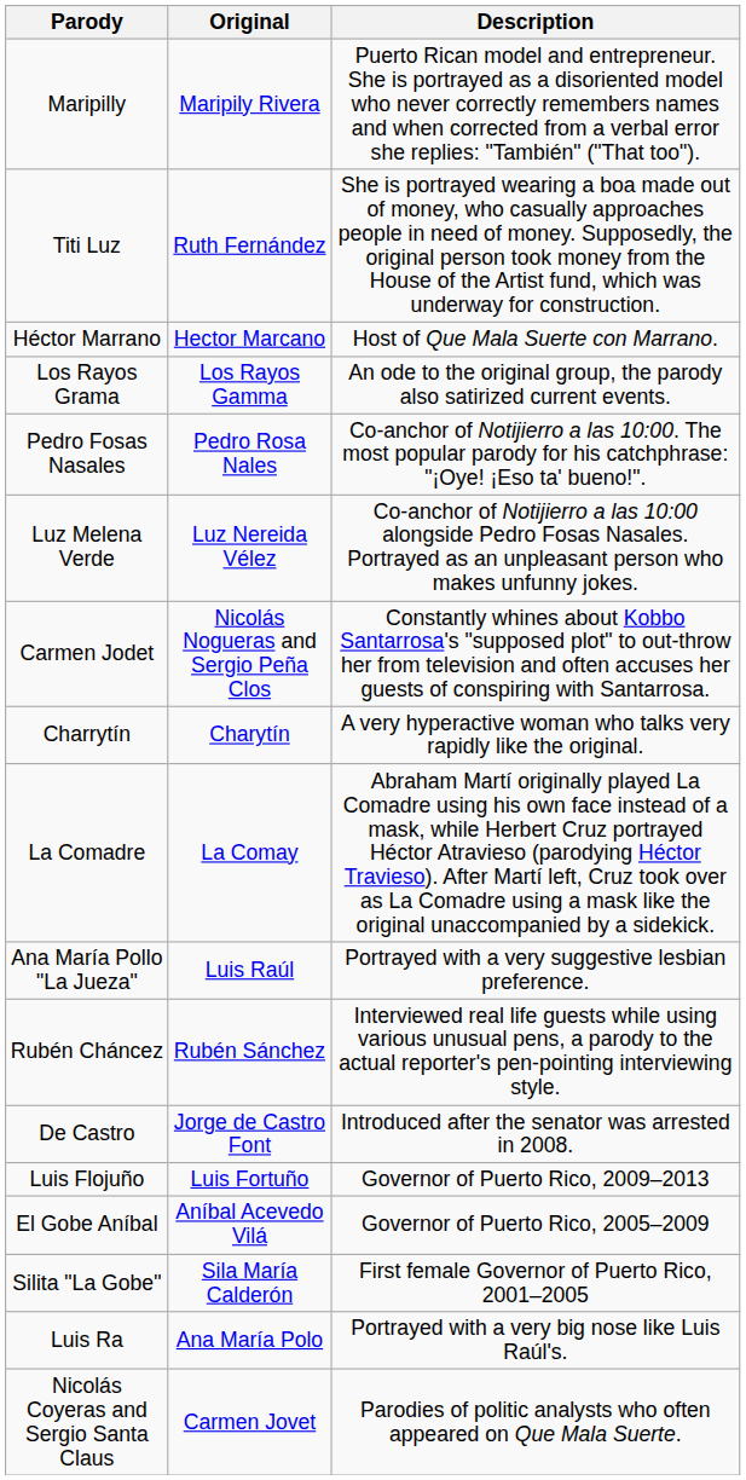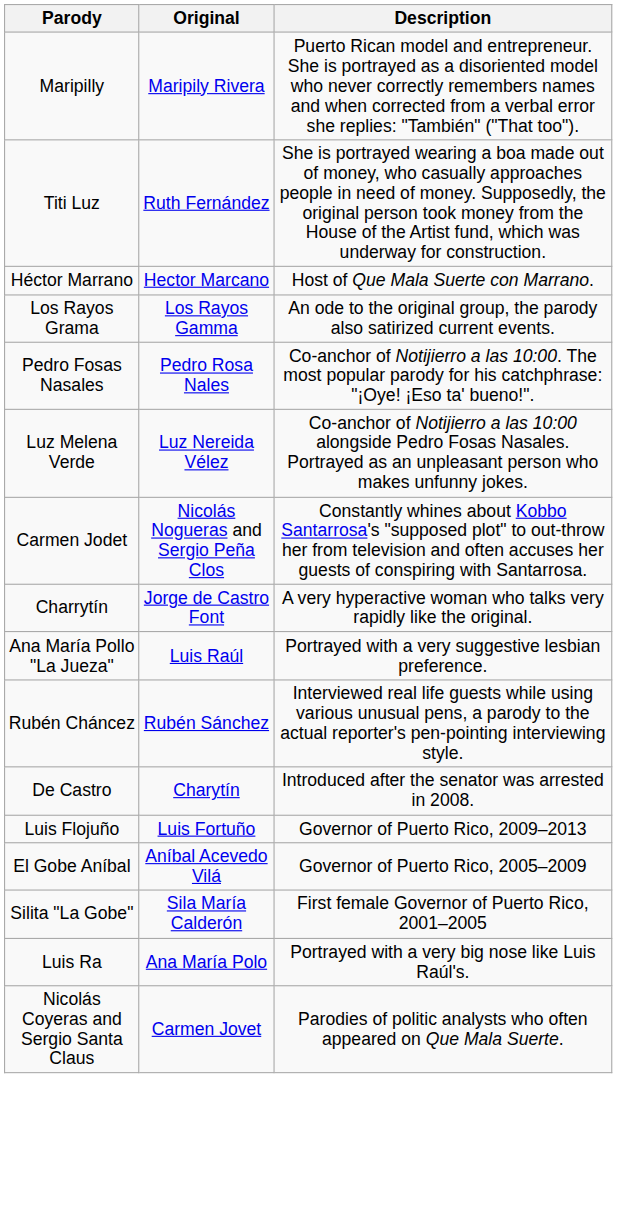Charrytín | Original: Charytín -> Jorge de Castro Font
- row: La Comadre | La Comay | Abraham Martí originally played La Comadre using his own face instead of a mask, while Herbert Cruz portrayed Héctor Atravieso (parodying Héctor Travieso). After Martí left, Cruz took over as La Comadre using a mask like the original unaccompanied by a sidekick.
De Castro | Original: Jorge de Castro Font -> Charytín
